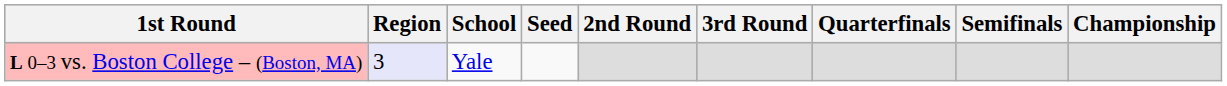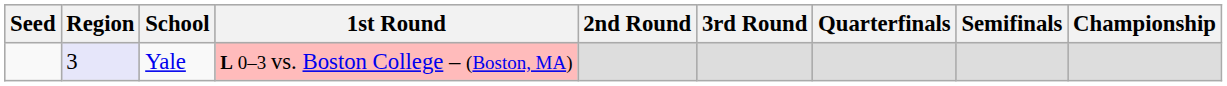columns swapped: Seed <-> 1st Round
